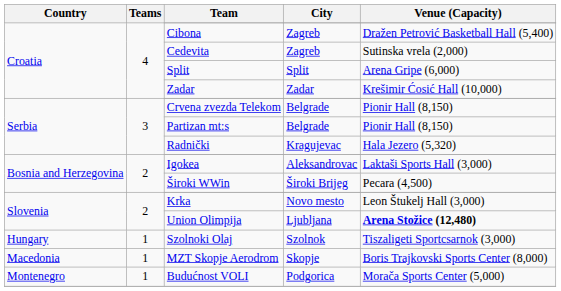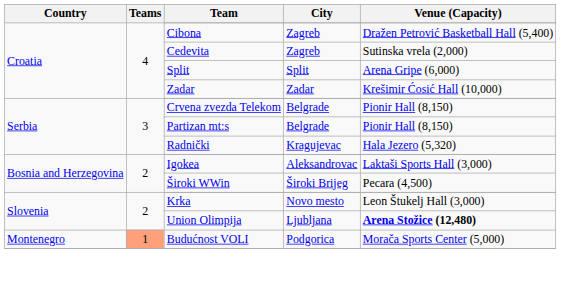- row: Hungary | 1 | Szolnoki Olaj | Szolnok | Tiszaligeti Sportcsarnok (3,000)
- row: Macedonia | 1 | MZT Skopje Aerodrom | Skopje | Boris Trajkovski Sports Center (8,000)
Budućnost VOLI | Teams: no background -> lightsalmon background
